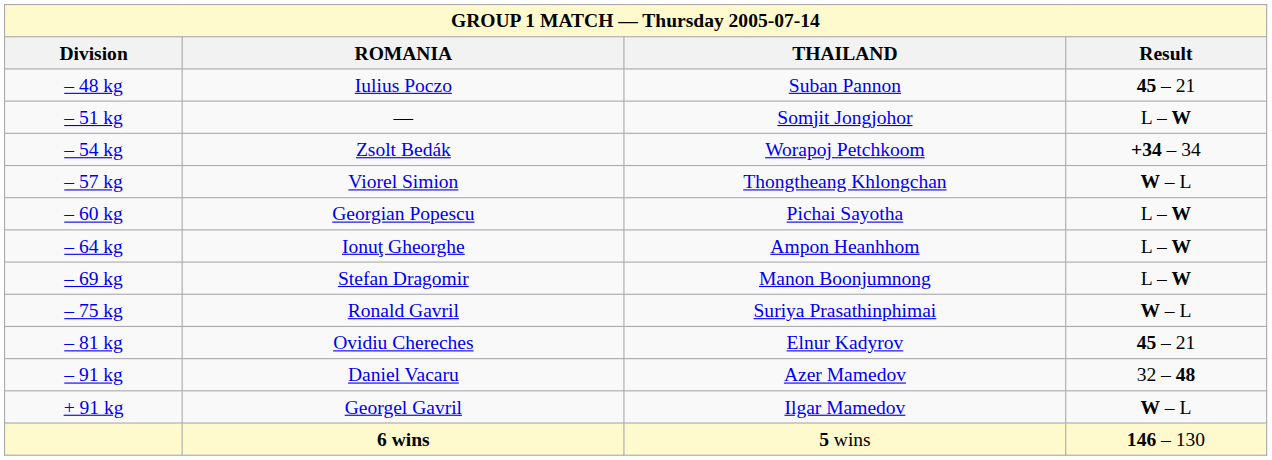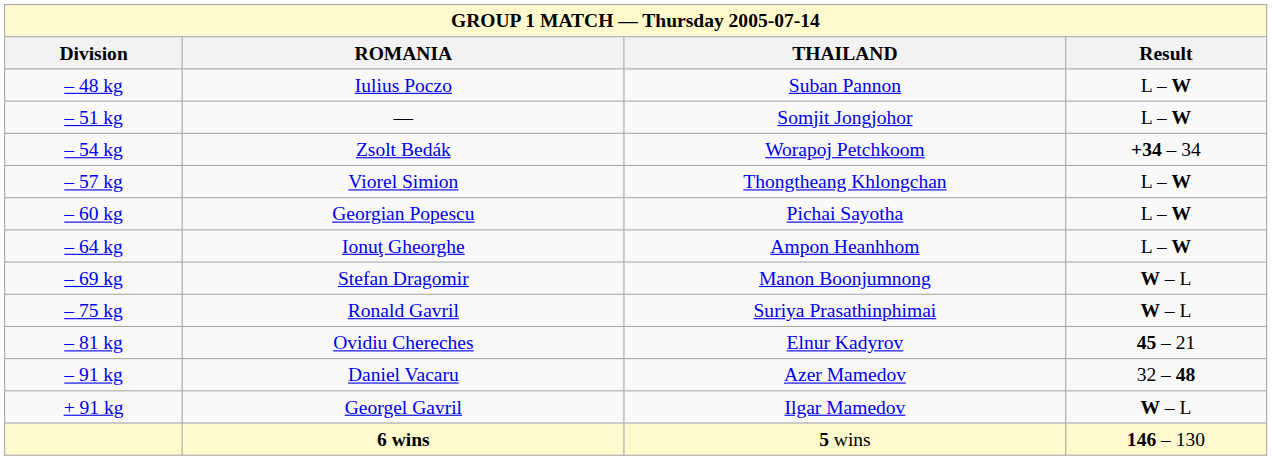– 48 kg | Result: 45 – 21 -> L – W
– 57 kg | Result: W – L -> L – W
– 69 kg | Result: L – W -> W – L
